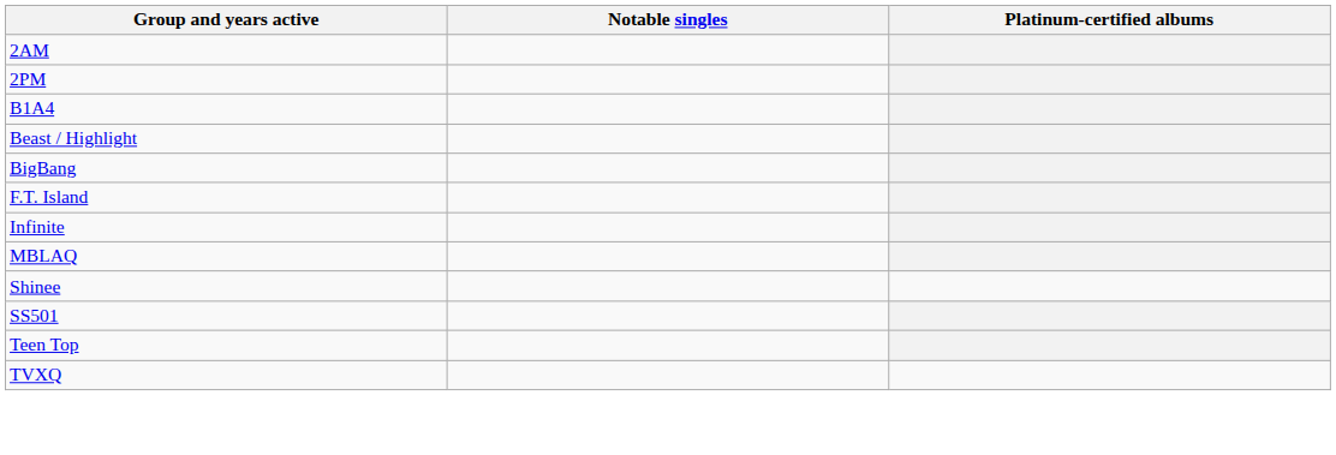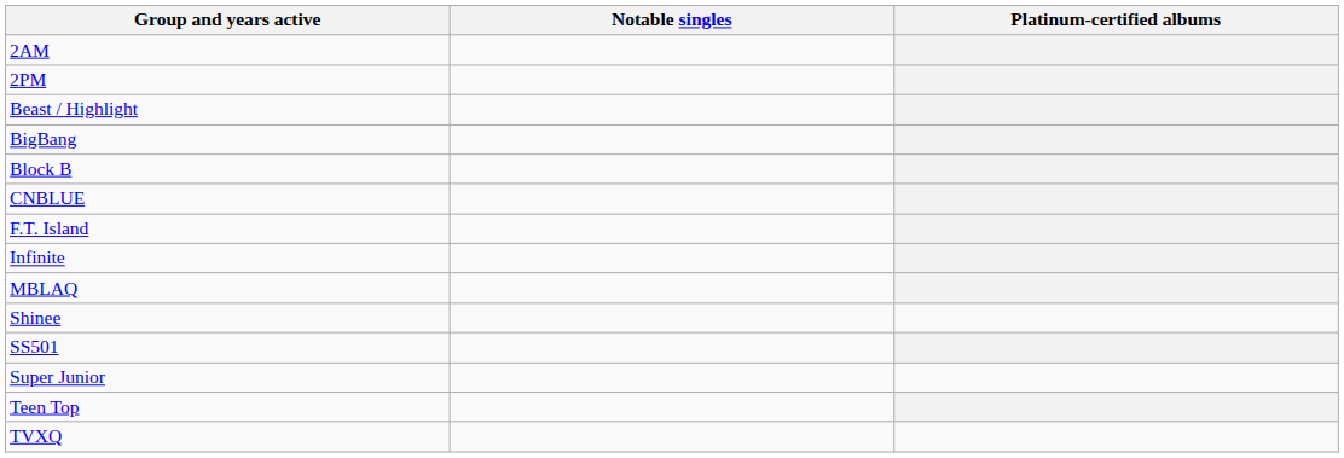- row: B1A4
+ row: Block B
+ row: CNBLUE
+ row: Super Junior
